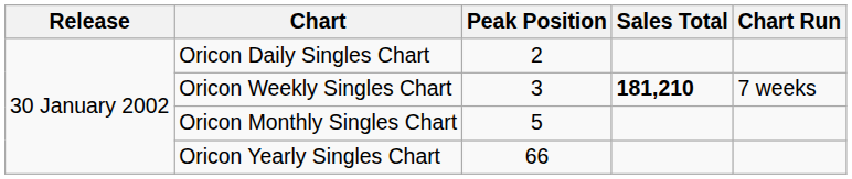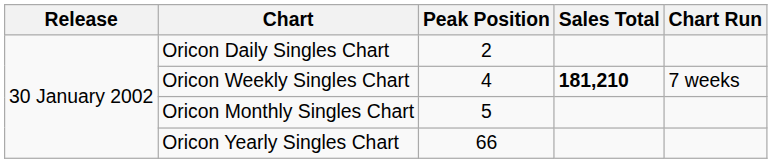Oricon Weekly Singles Chart | Peak Position: 3 -> 4
